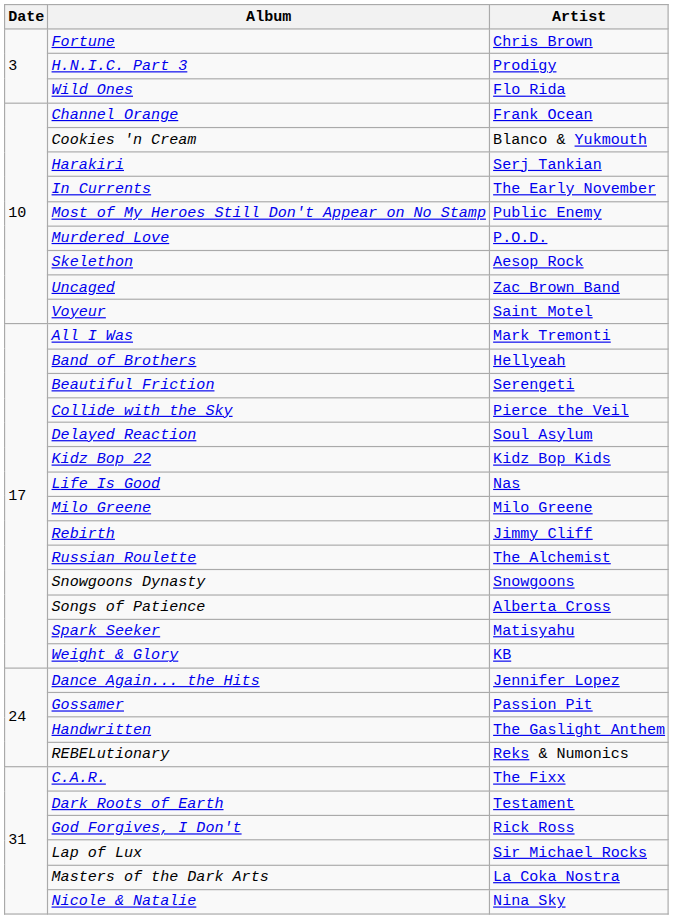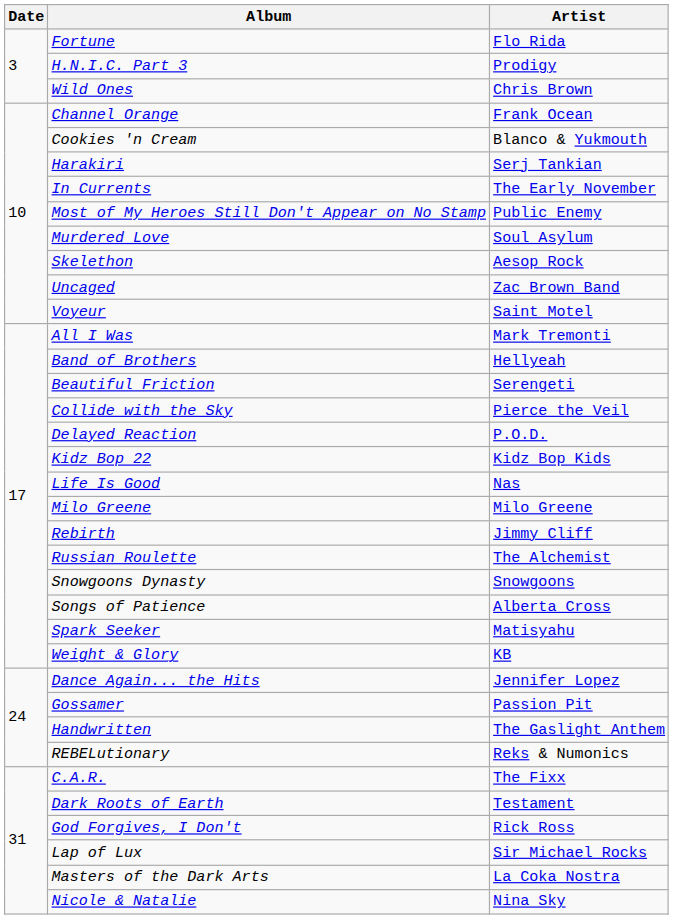Fortune | Artist: Chris Brown -> Flo Rida
Wild Ones | Artist: Flo Rida -> Chris Brown
Murdered Love | Artist: P.O.D. -> Soul Asylum
Delayed Reaction | Artist: Soul Asylum -> P.O.D.
